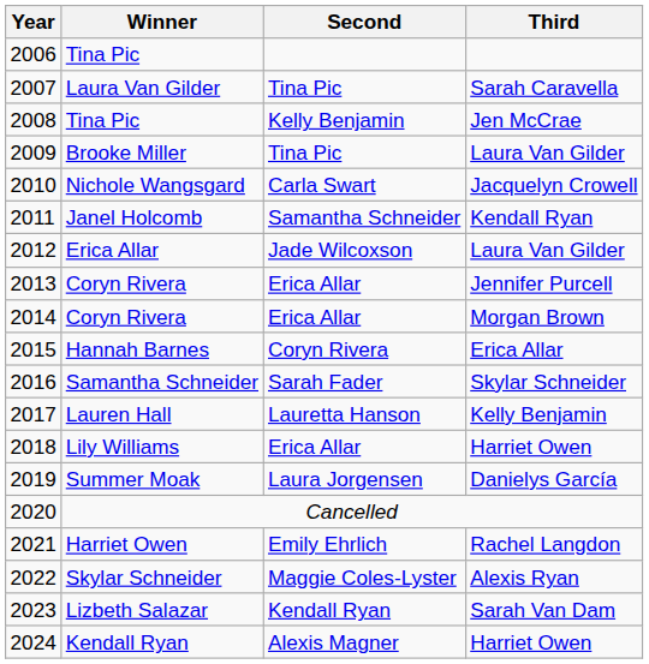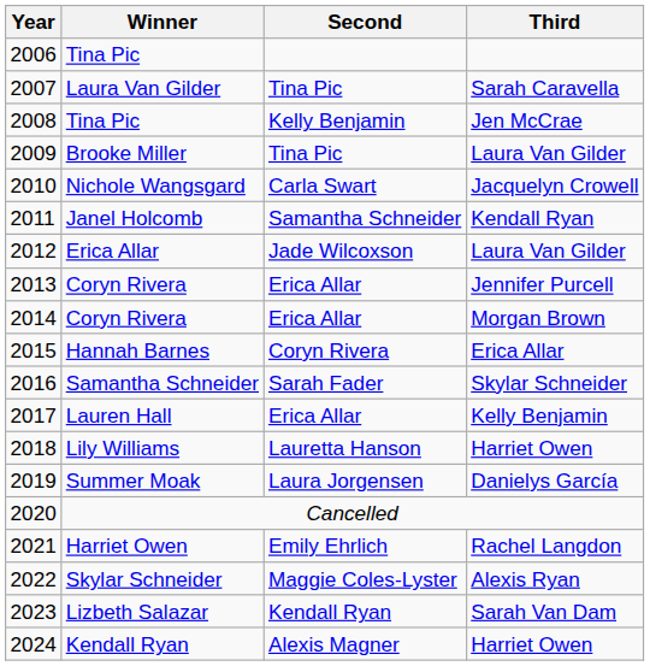2017 | Second: Lauretta Hanson -> Erica Allar
2018 | Second: Erica Allar -> Lauretta Hanson
